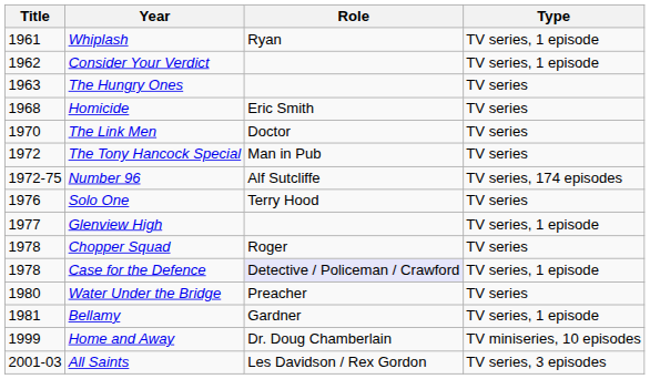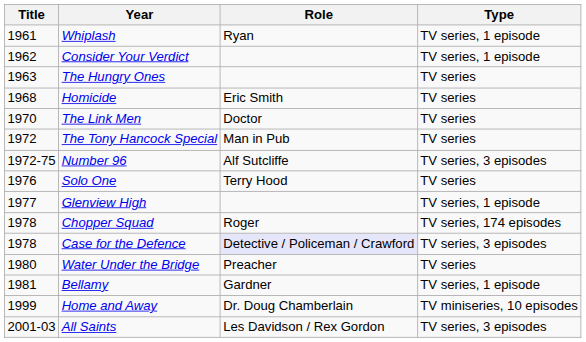Number 96 | Type: TV series, 174 episodes -> TV series, 3 episodes
Chopper Squad | Type: TV series -> TV series, 174 episodes
Case for the Defence | Type: TV series, 1 episode -> TV series, 3 episodes
